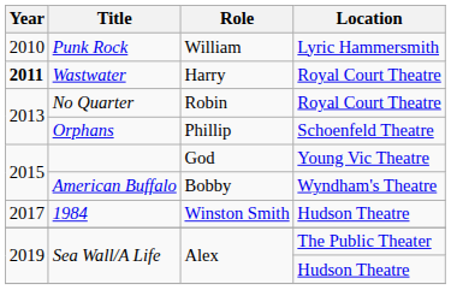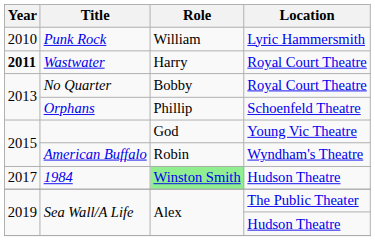No Quarter | Role: Robin -> Bobby
American Buffalo | Role: Bobby -> Robin
1984 | Role: no background -> lightgreen background
